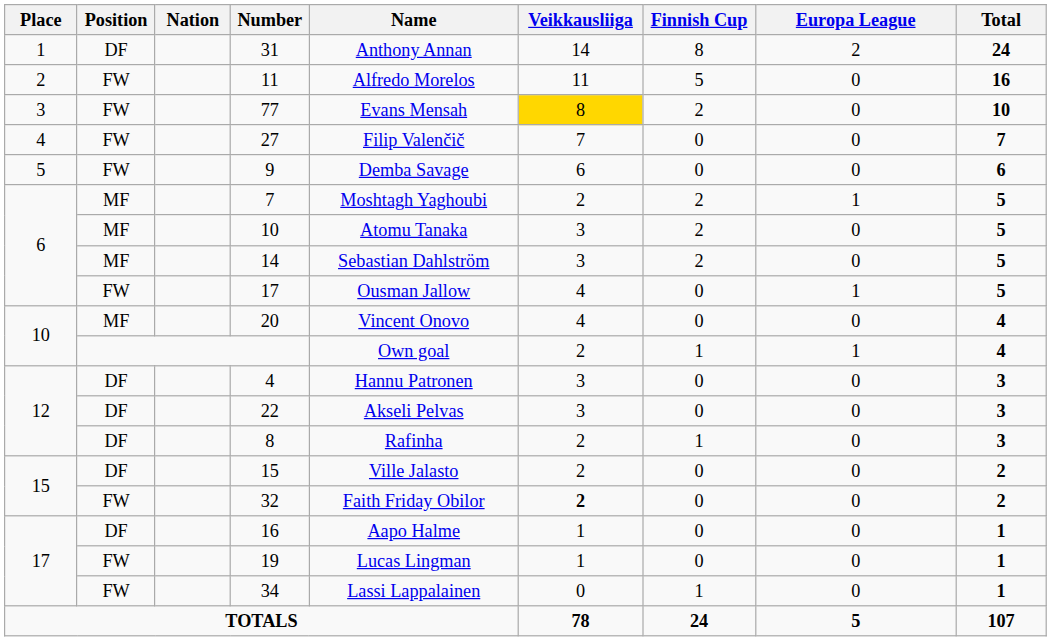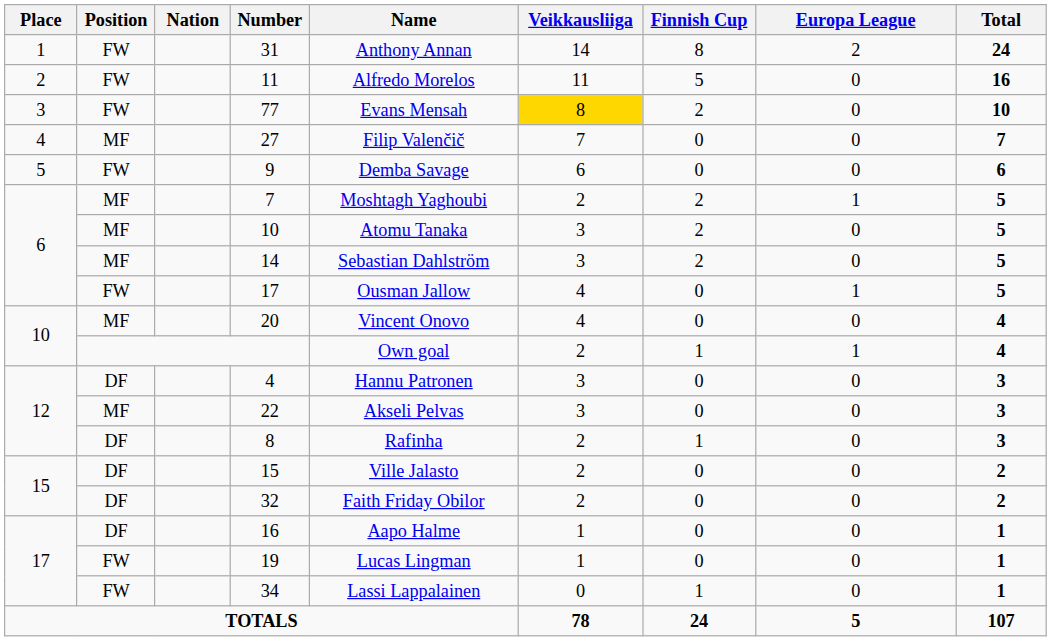31 | Position: DF -> FW
27 | Position: FW -> MF
22 | Position: DF -> MF
32 | Position: FW -> DF
32 | Veikkausliiga: bold -> normal
